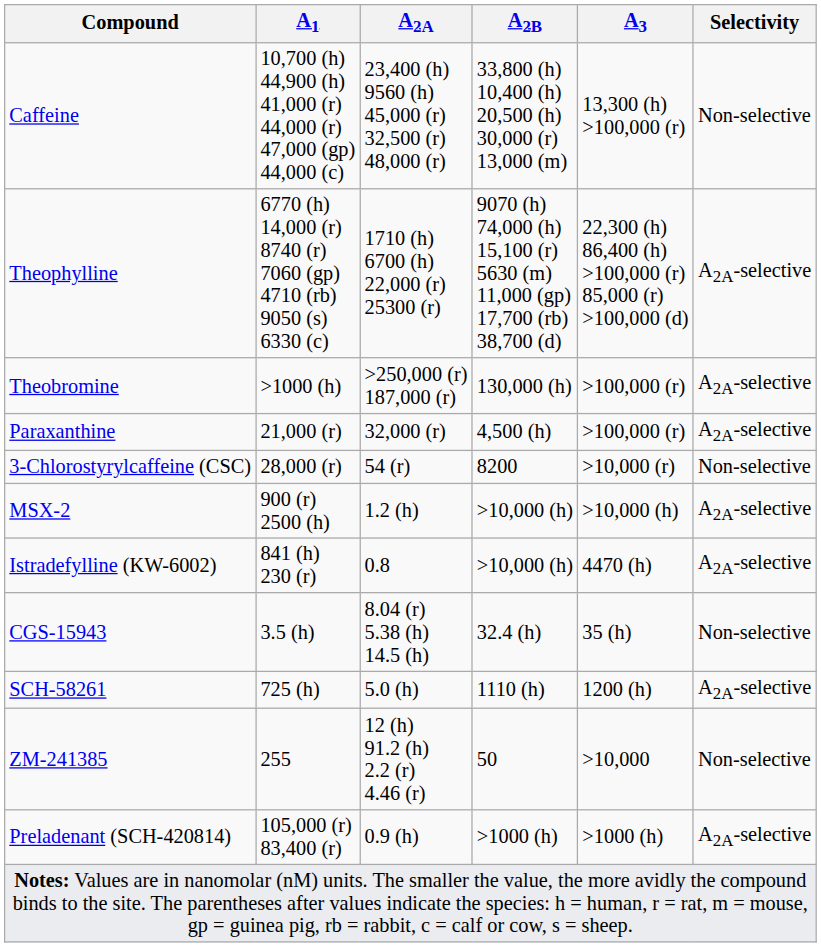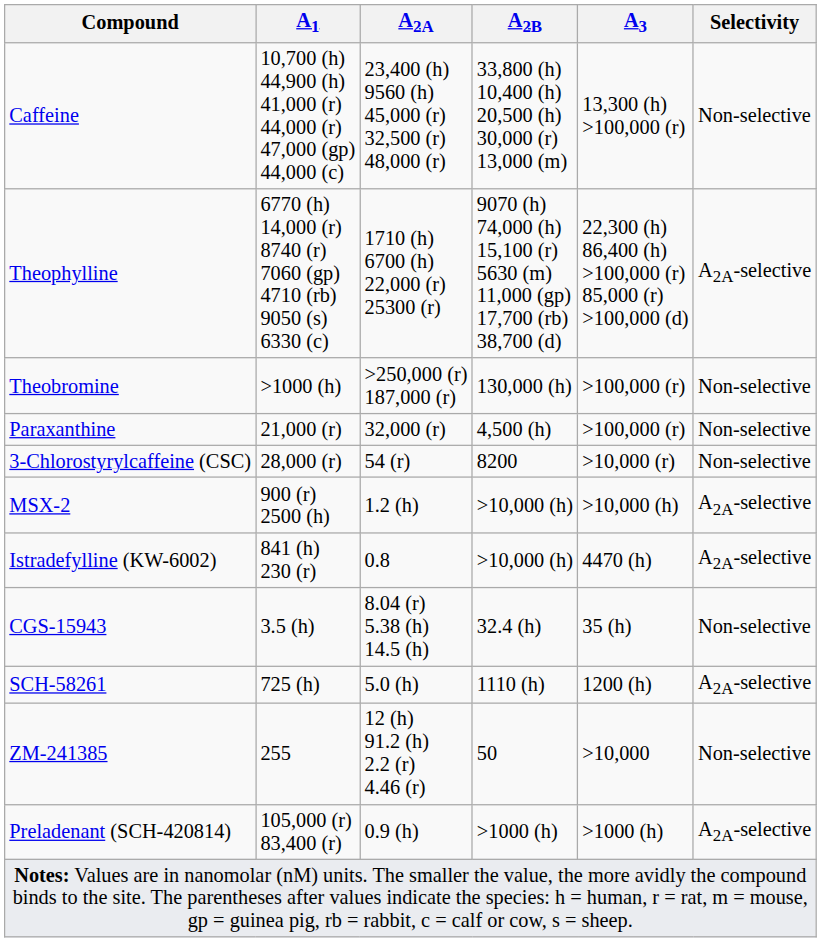Theobromine | Selectivity: A2A-selective -> Non-selective
Paraxanthine | Selectivity: A2A-selective -> Non-selective
